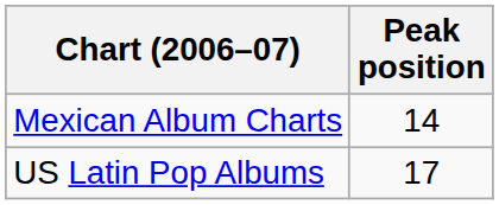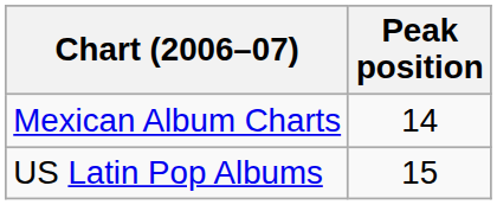US Latin Pop Albums | Peak position: 17 -> 15
